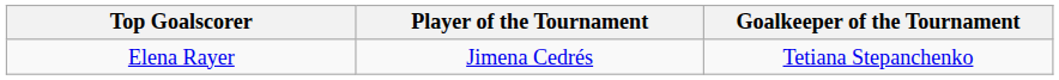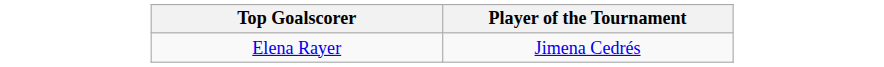- column: Goalkeeper of the Tournament | Tetiana Stepanchenko
